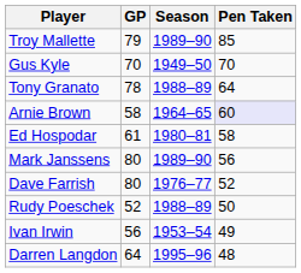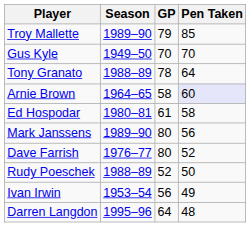columns swapped: Season <-> GP
